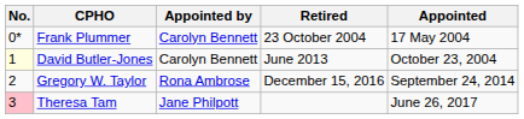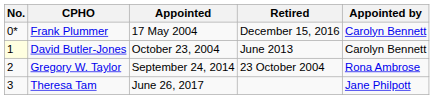columns swapped: Appointed <-> Appointed by
Frank Plummer | Retired: 23 October 2004 -> December 15, 2016
Gregory W. Taylor | Retired: December 15, 2016 -> 23 October 2004
Theresa Tam | No.: pink background -> no background
